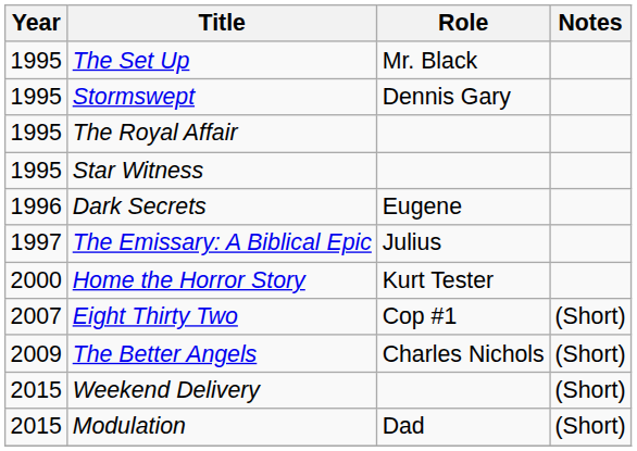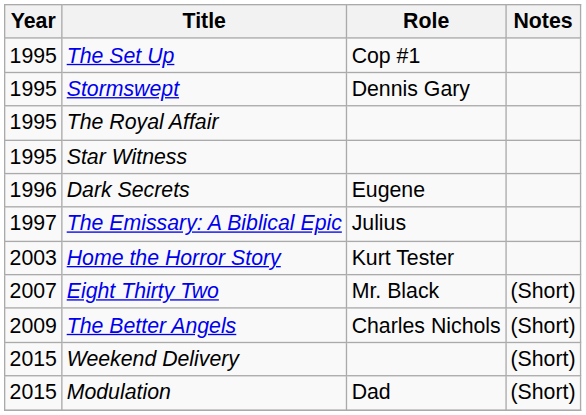The Set Up | Role: Mr. Black -> Cop #1
Home the Horror Story | Year: 2000 -> 2003
Eight Thirty Two | Role: Cop #1 -> Mr. Black
